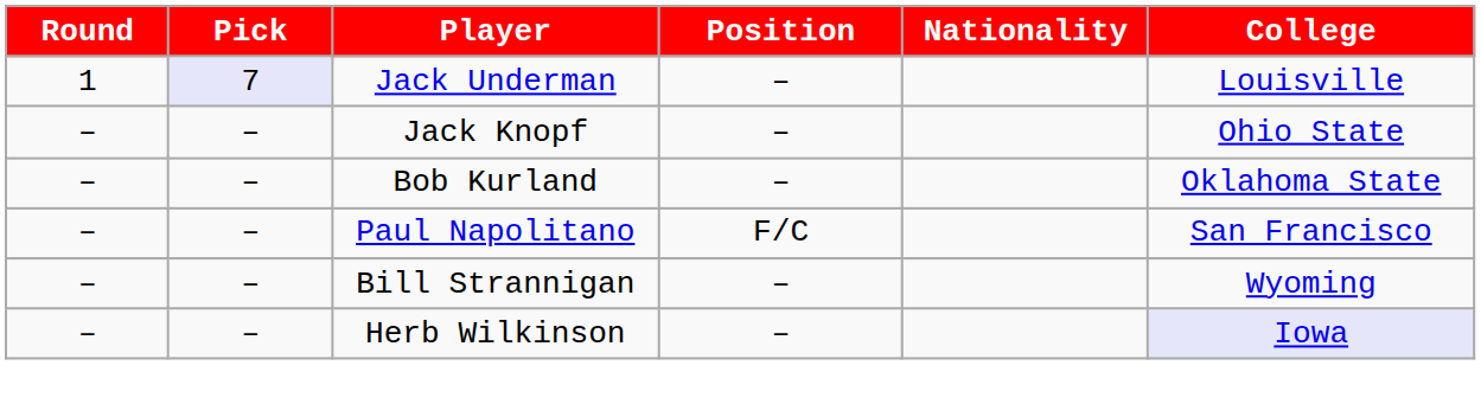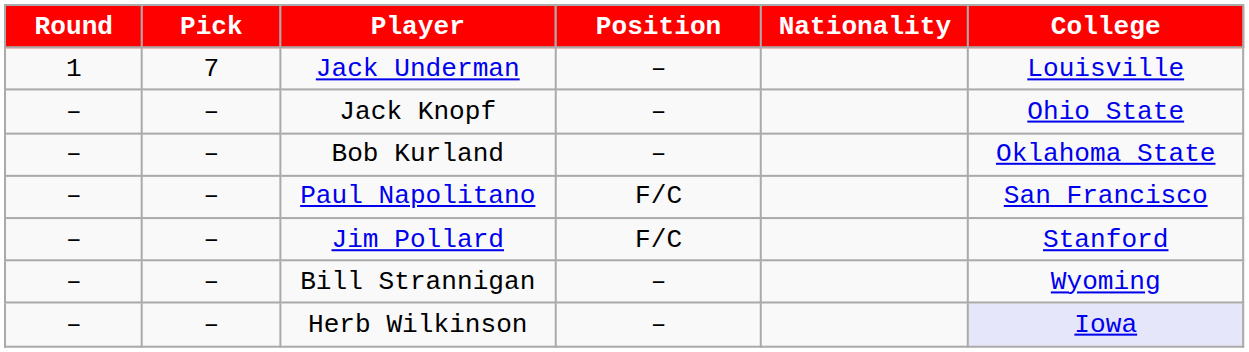Jack Underman | Pick: lavender background -> no background
+ row: – | – | Jim Pollard | F/C | Stanford
